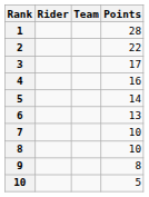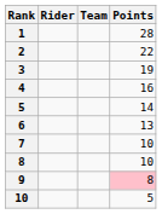3 | Points: 17 -> 19
9 | Points: no background -> pink background
